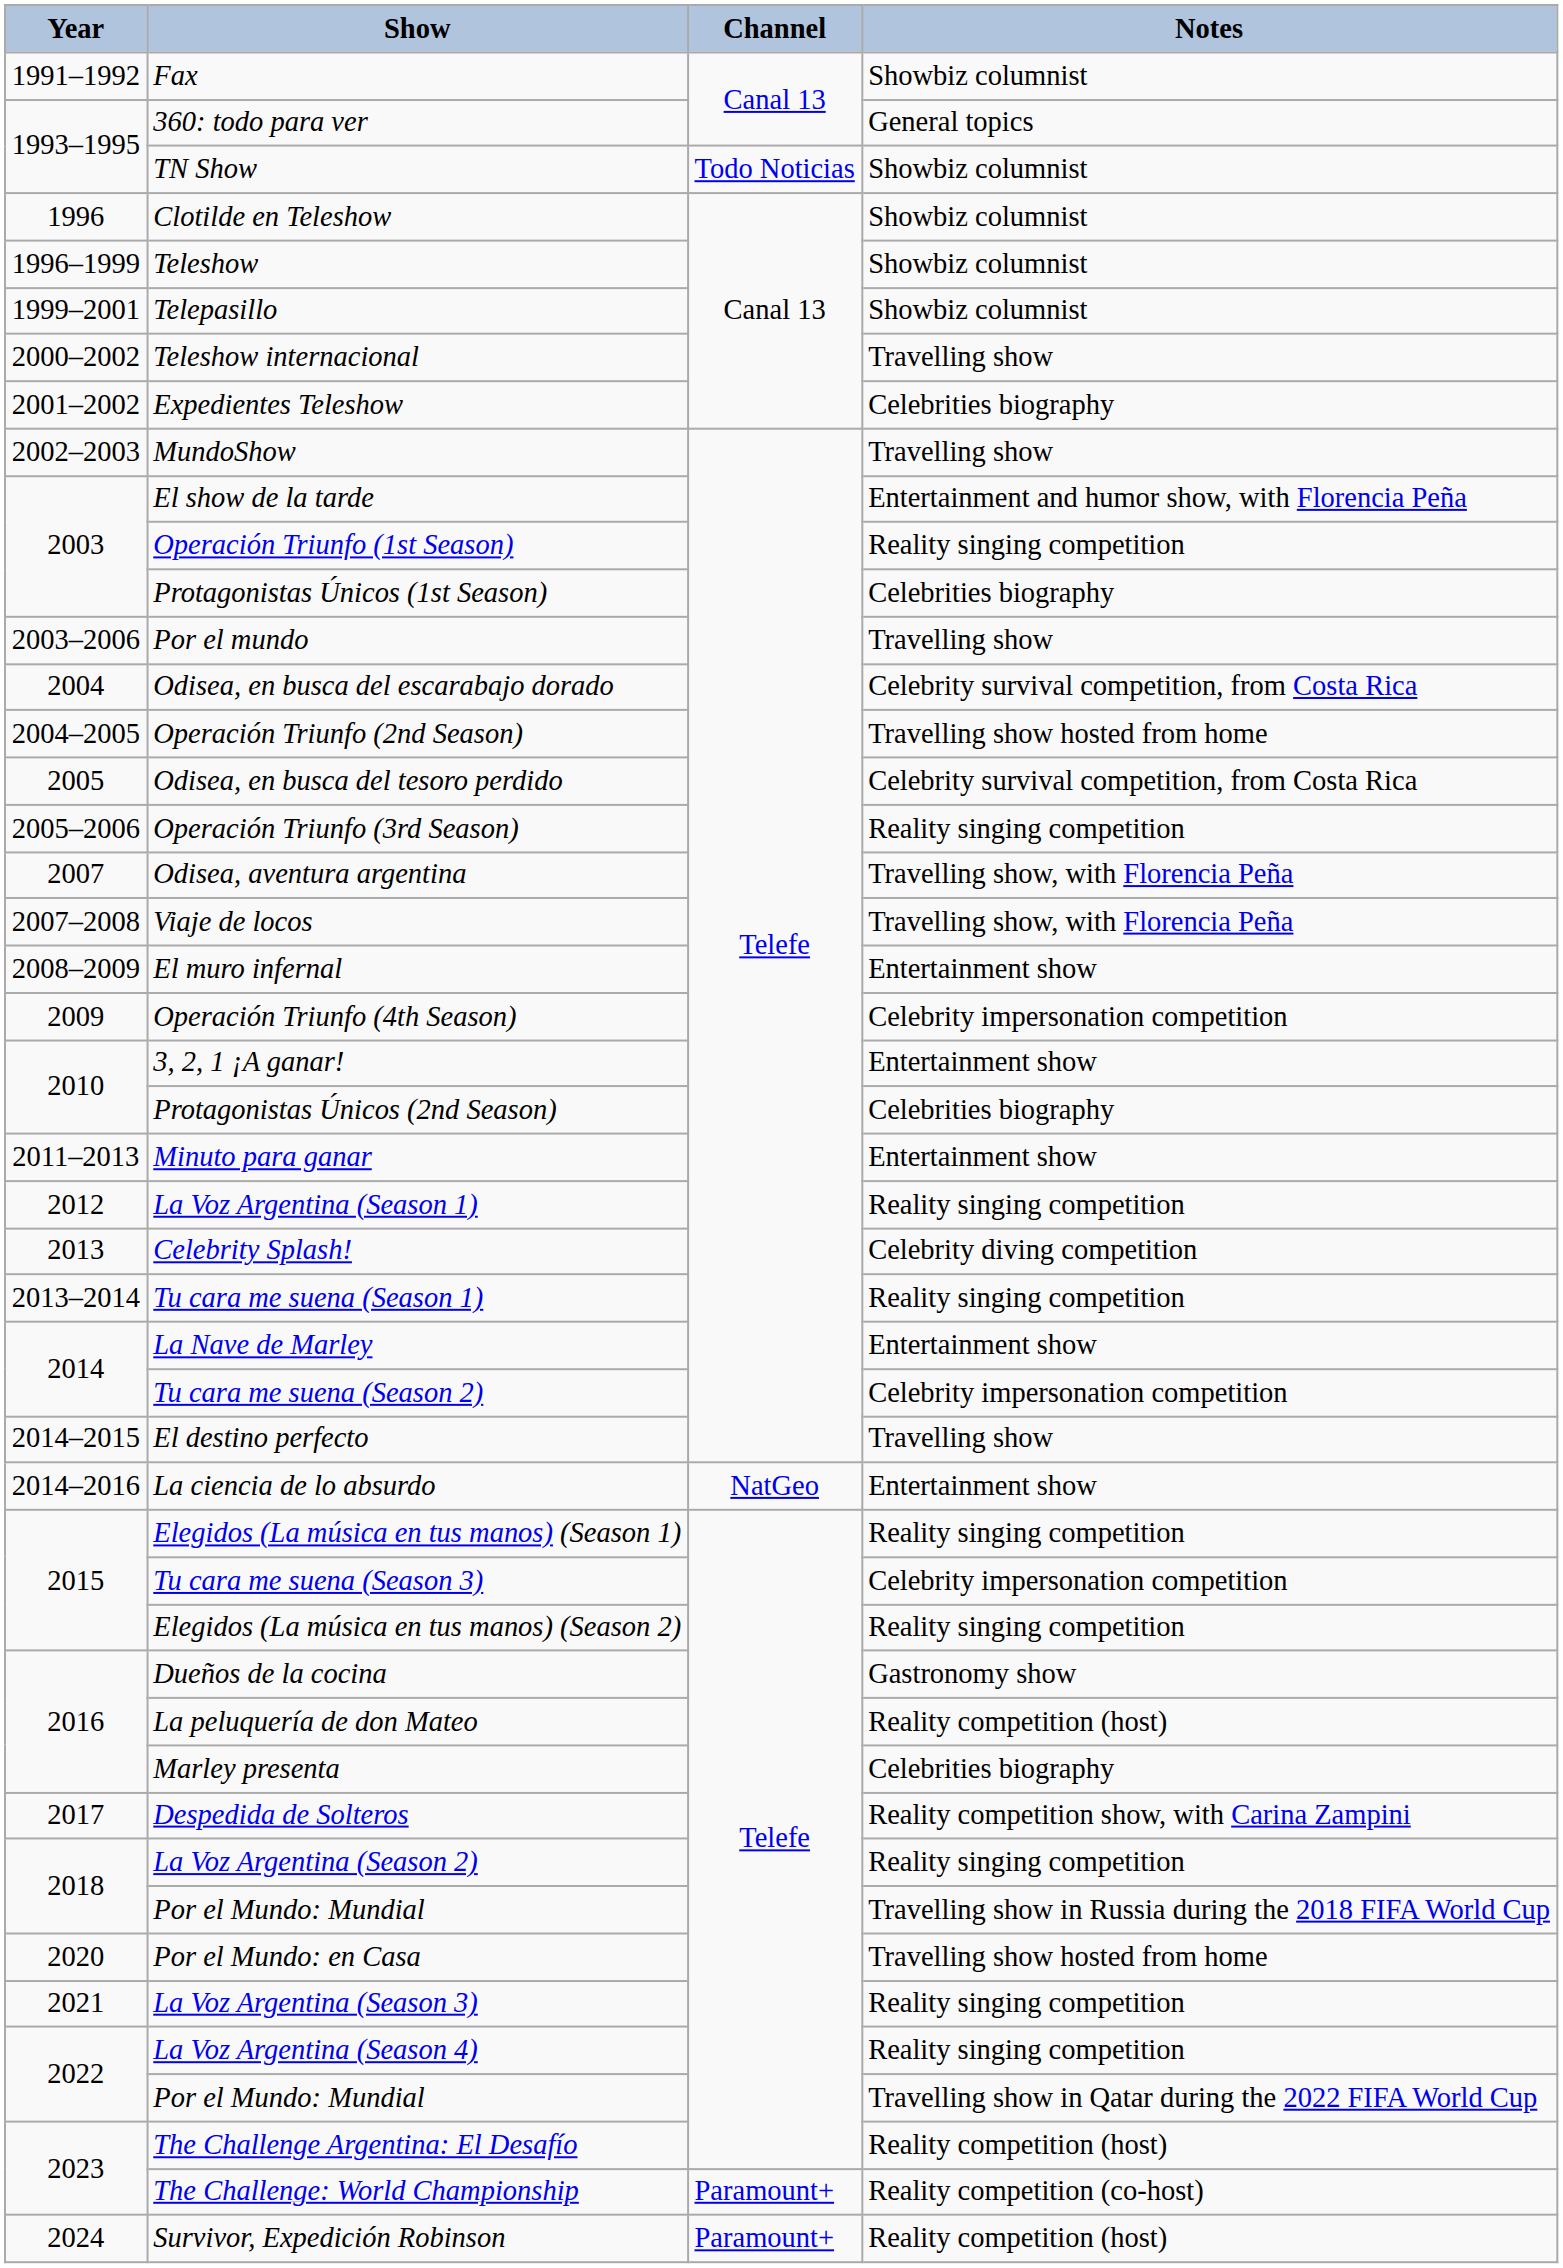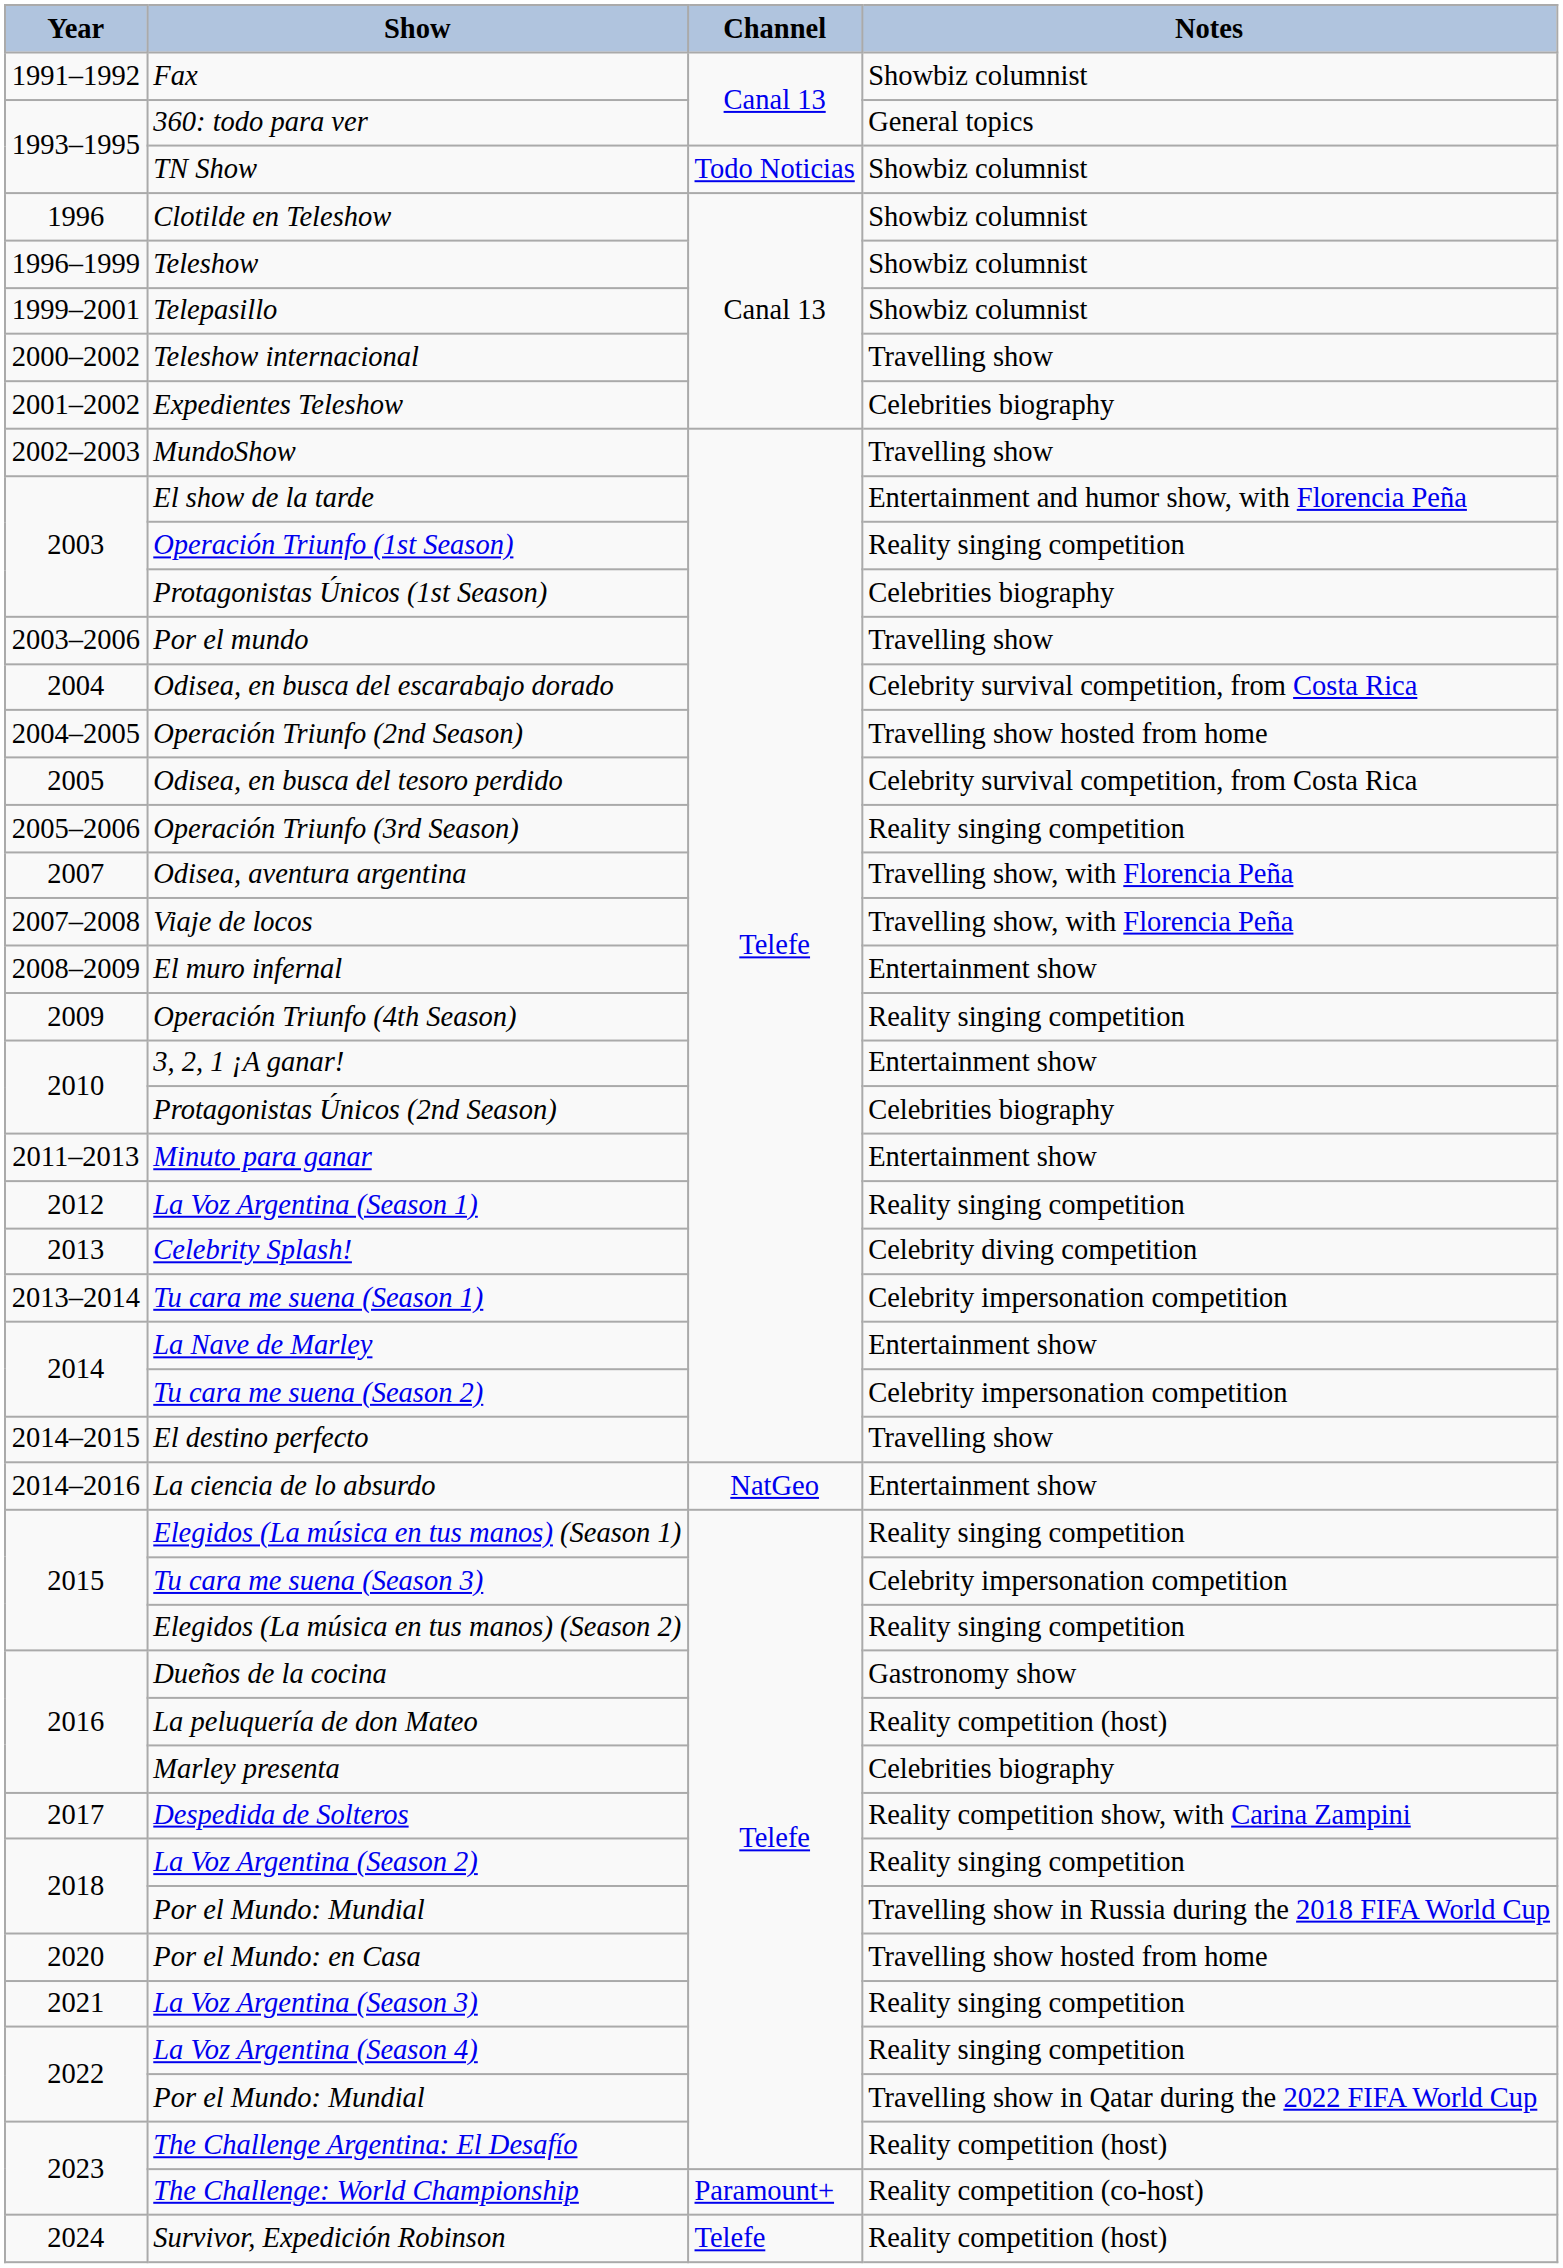Operación Triunfo (4th Season) | Notes: Celebrity impersonation competition -> Reality singing competition
Tu cara me suena (Season 1) | Notes: Reality singing competition -> Celebrity impersonation competition
Survivor, Expedición Robinson | Channel: Paramount+ -> Telefe
